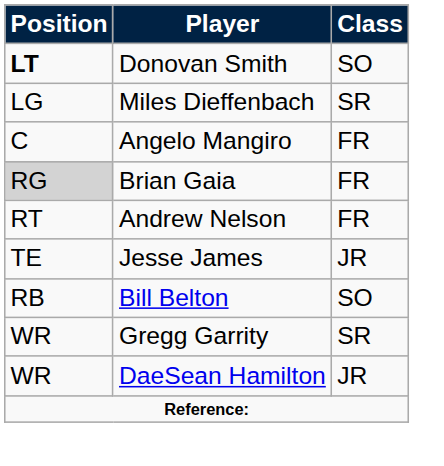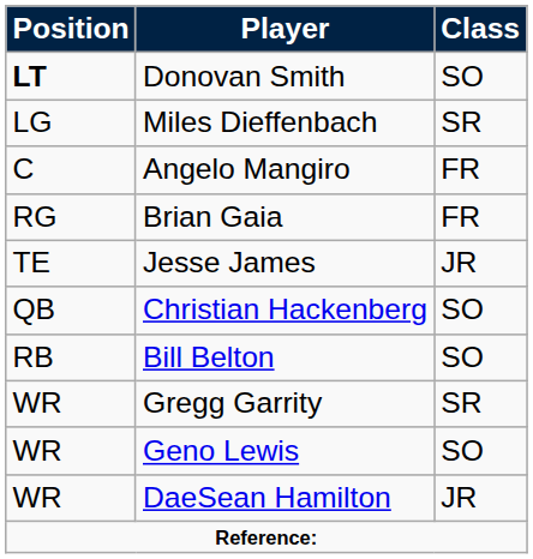Brian Gaia | Position: lightgrey background -> no background
- row: RT | Andrew Nelson | FR
+ row: QB | Christian Hackenberg | SO
+ row: WR | Geno Lewis | SO
